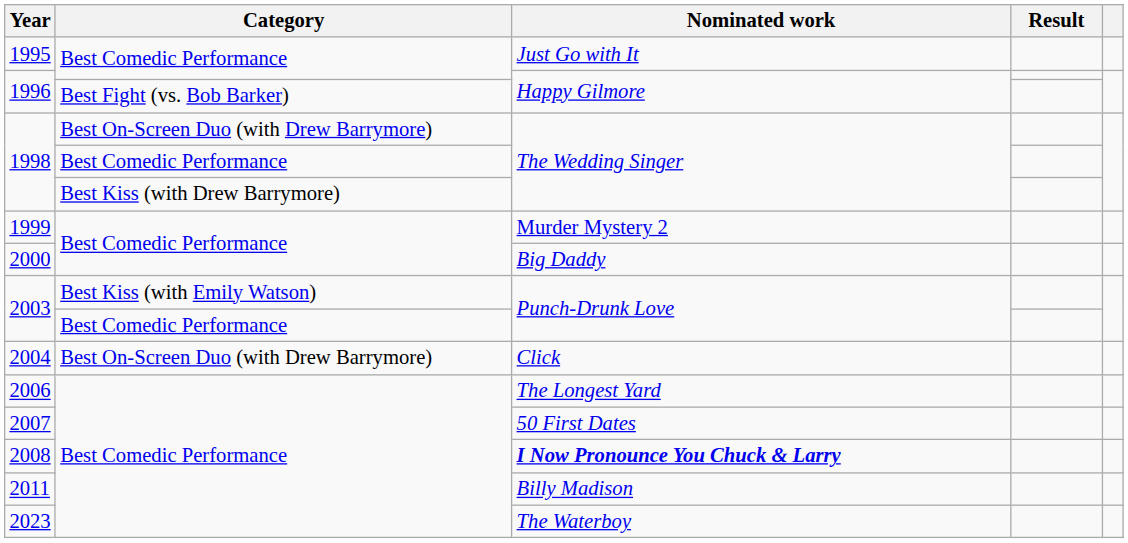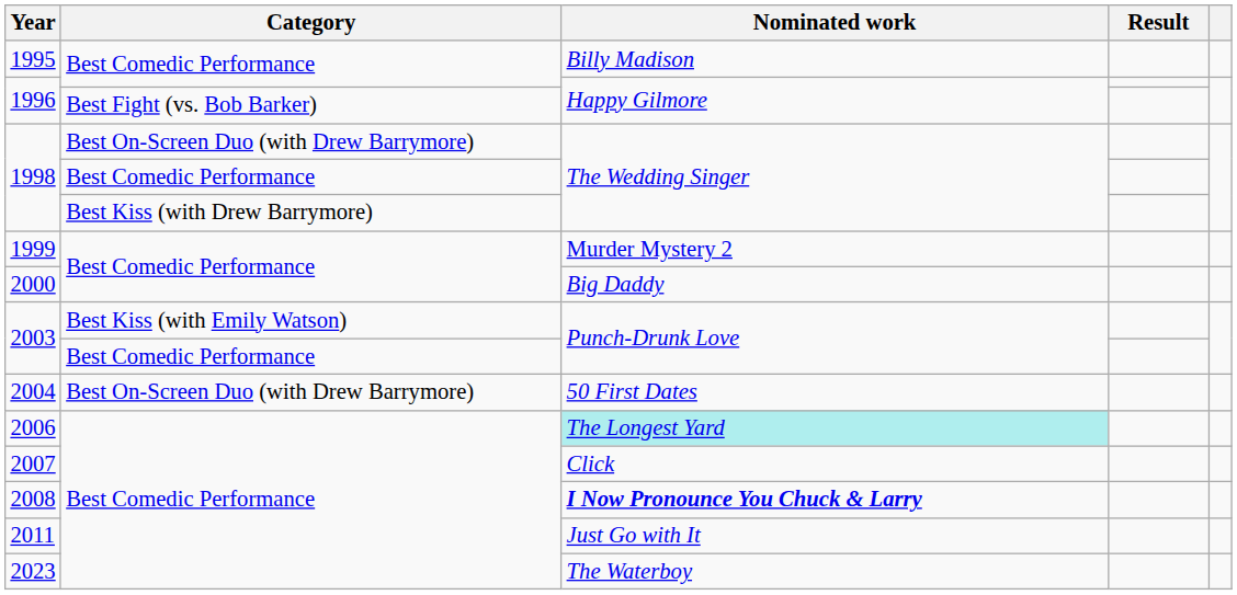1995 | Nominated work: Just Go with It -> Billy Madison
2004 | Nominated work: Click -> 50 First Dates
2006 | Nominated work: no background -> paleturquoise background
2007 | Nominated work: 50 First Dates -> Click
2011 | Nominated work: Billy Madison -> Just Go with It
